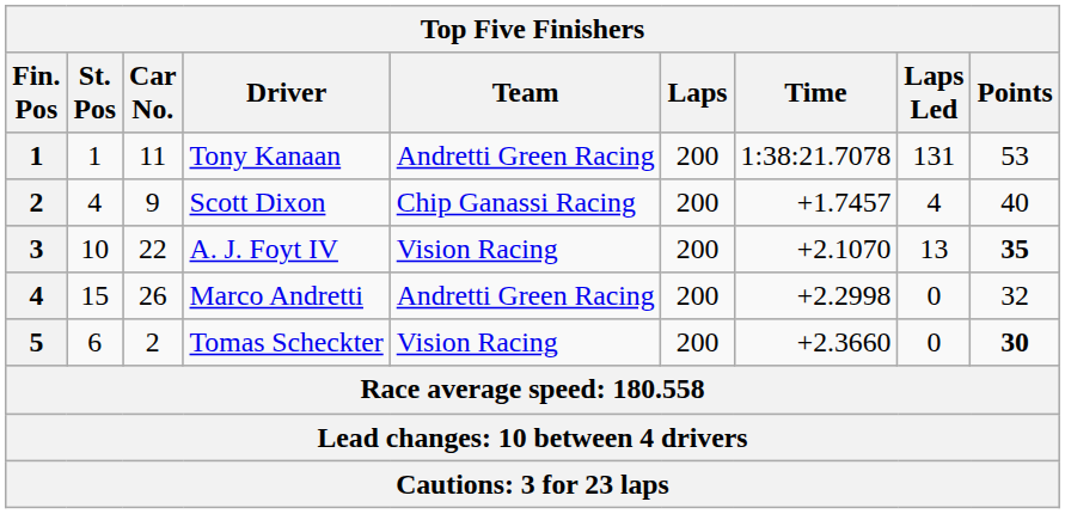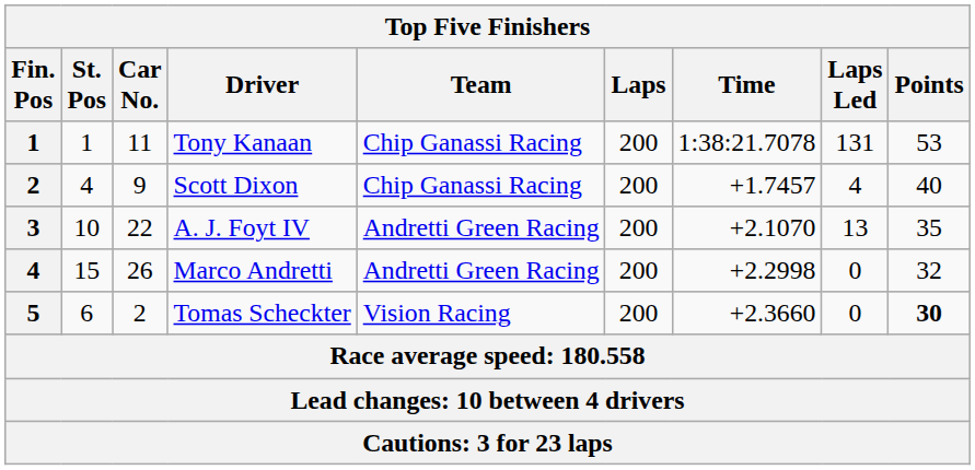Tony Kanaan | Team: Andretti Green Racing -> Chip Ganassi Racing
A. J. Foyt IV | Team: Vision Racing -> Andretti Green Racing
A. J. Foyt IV | Points: bold -> normal
